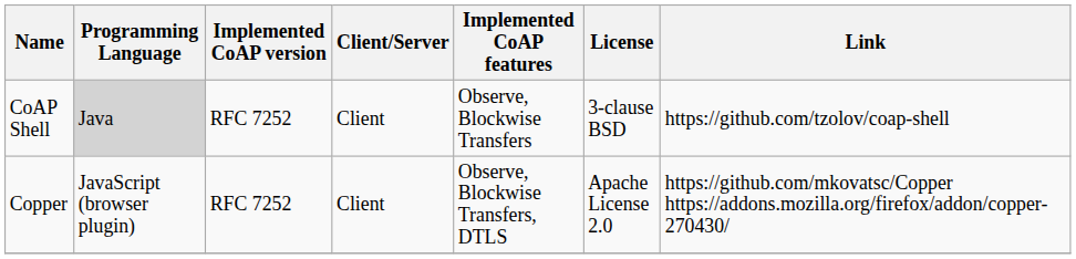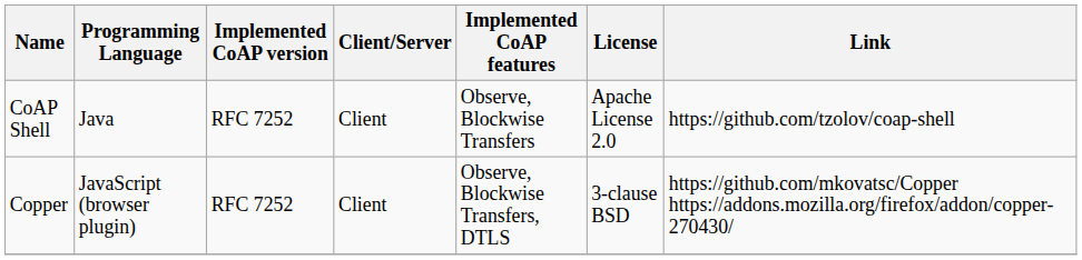CoAP Shell | Programming Language: lightgrey background -> no background
CoAP Shell | License: 3-clause BSD -> Apache License 2.0
Copper | License: Apache License 2.0 -> 3-clause BSD
